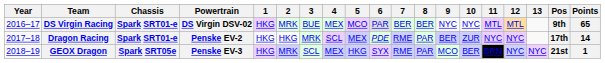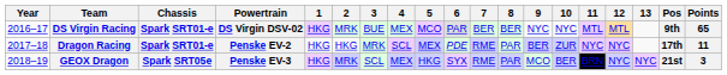Dragon Racing | Points: 14 -> 11
GEOX Dragon | Points: 1 -> 3
